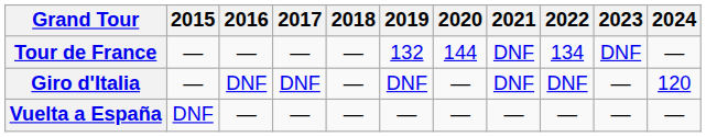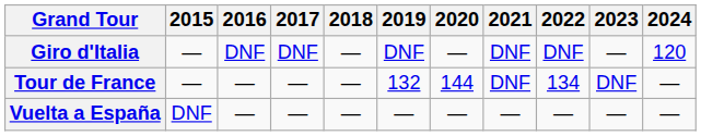rows swapped: Giro d'Italia <-> Tour de France
